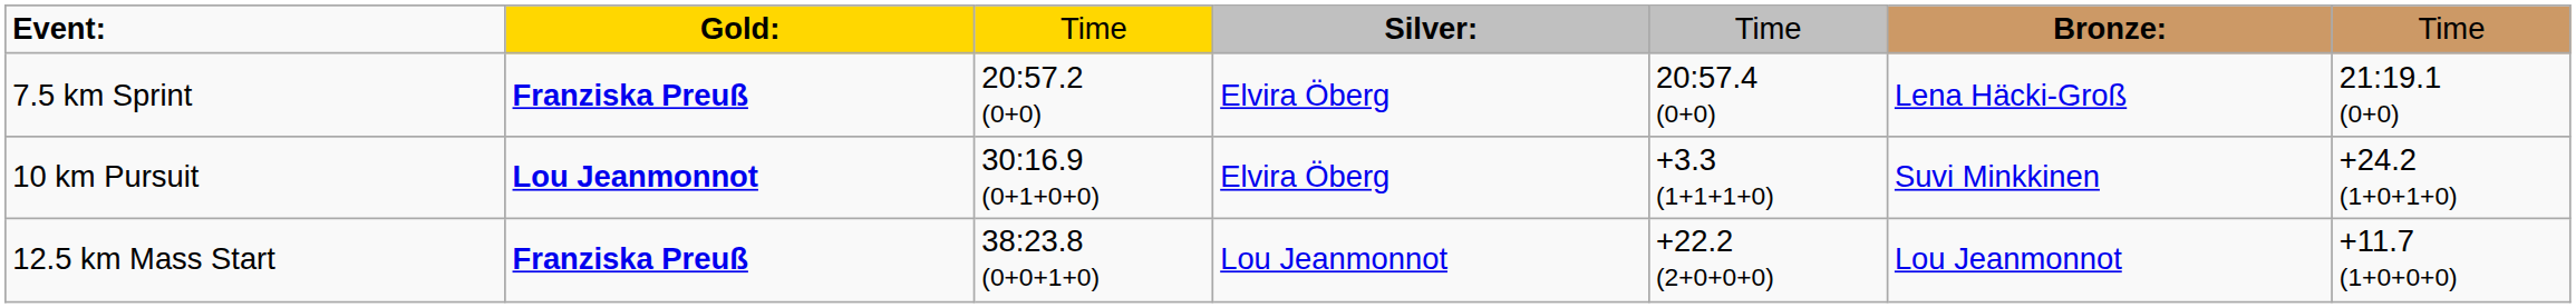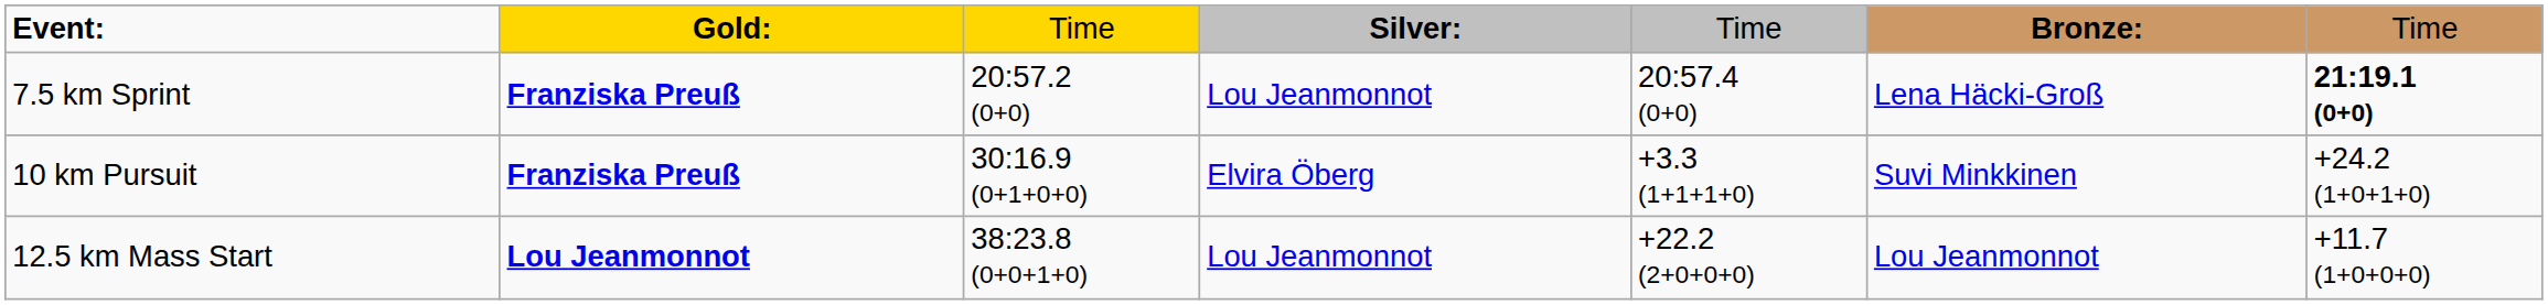7.5 km Sprint | column 4: Elvira Öberg -> Lou Jeanmonnot
7.5 km Sprint | column 7: normal -> bold
10 km Pursuit | column 2: Lou Jeanmonnot -> Franziska Preuß
12.5 km Mass Start | column 2: Franziska Preuß -> Lou Jeanmonnot
